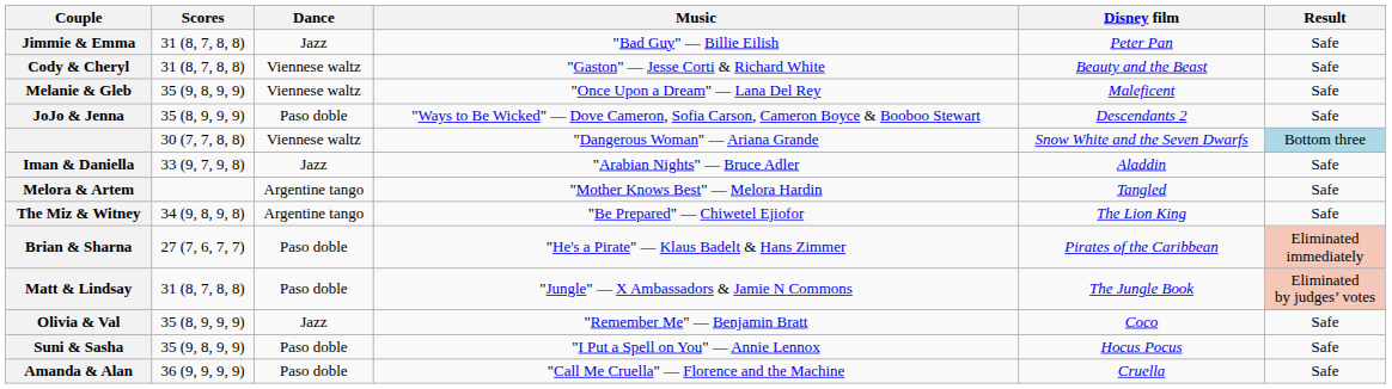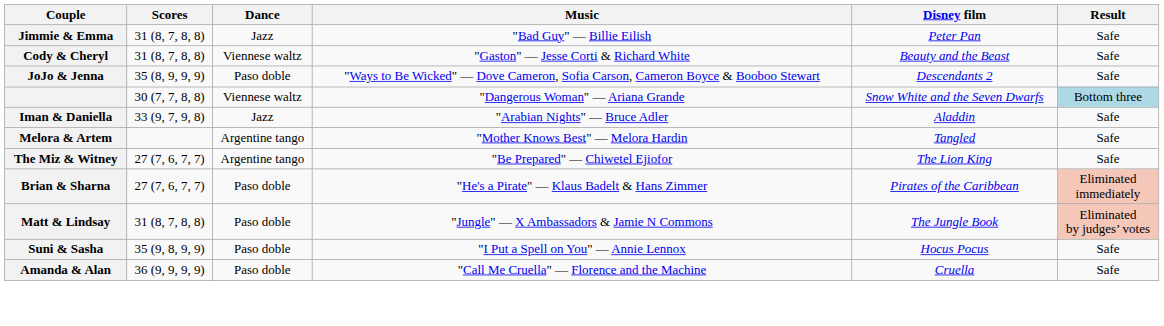- row: Melanie & Gleb | 35 (9, 8, 9, 9) | Viennese waltz | "Once Upon a Dream" — Lana Del Rey | Maleficent | Safe
The Miz & Witney | Scores: 34 (9, 8, 9, 8) -> 27 (7, 6, 7, 7)
- row: Olivia & Val | 35 (8, 9, 9, 9) | Jazz | "Remember Me" — Benjamin Bratt | Coco | Safe
